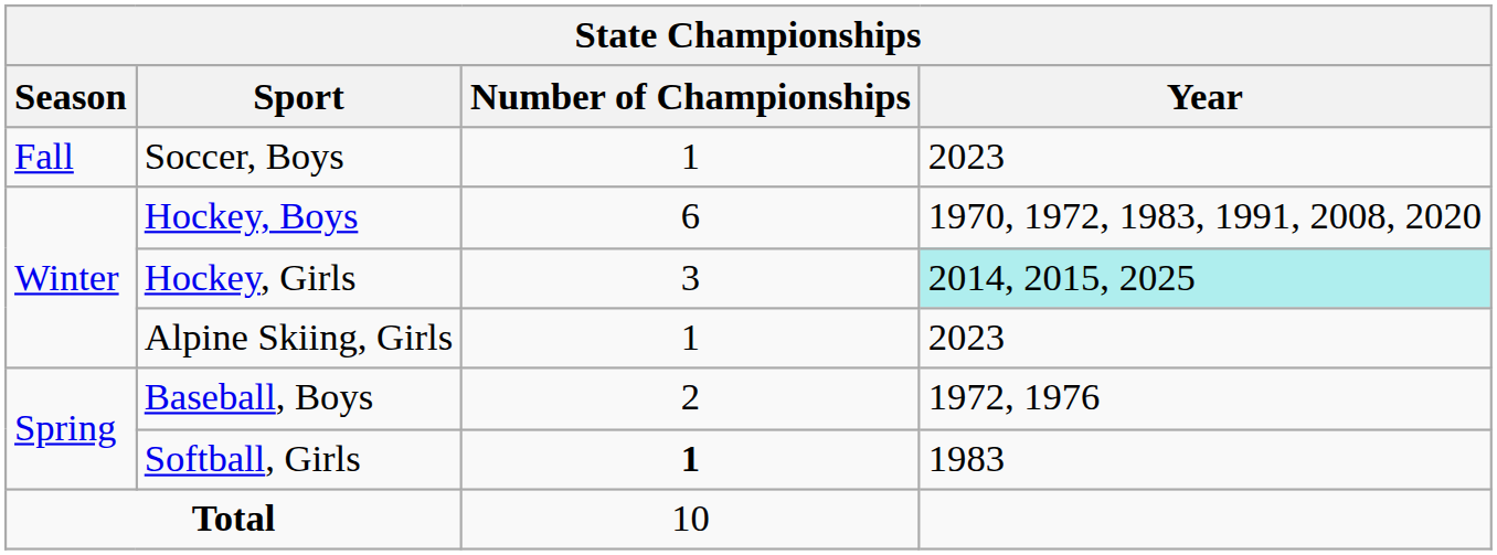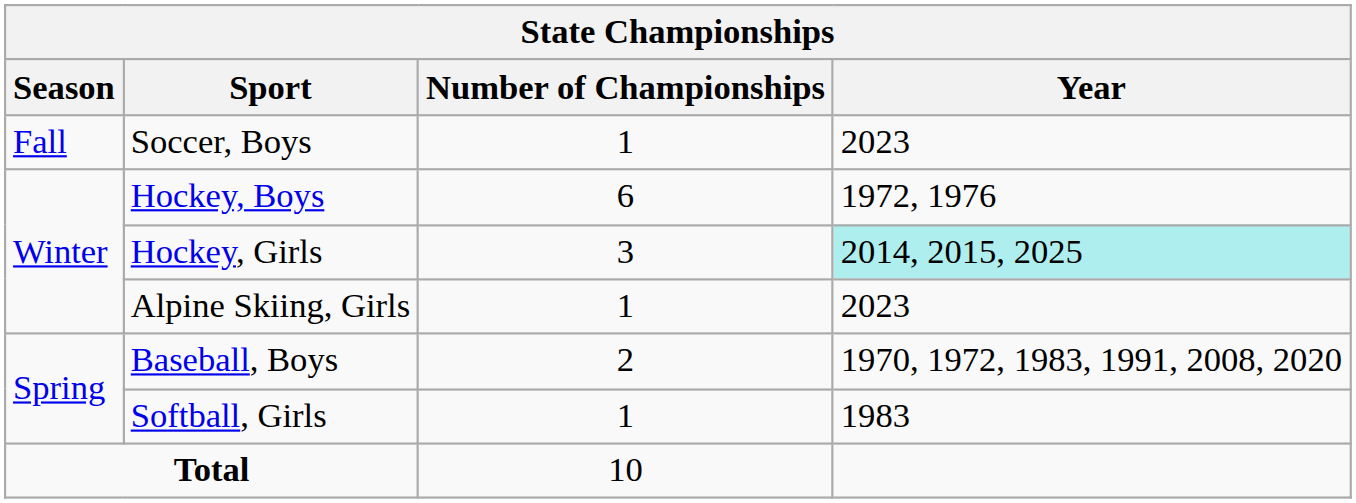Hockey, Boys | Year: 1970, 1972, 1983, 1991, 2008, 2020 -> 1972, 1976
Baseball, Boys | Year: 1972, 1976 -> 1970, 1972, 1983, 1991, 2008, 2020
Softball, Girls | Number of Championships: bold -> normal
